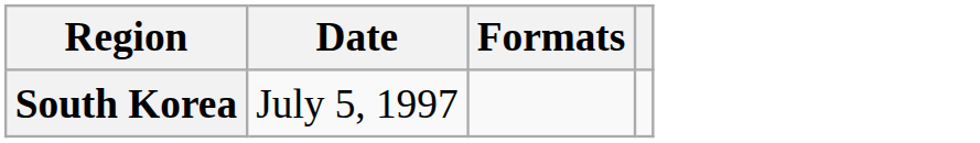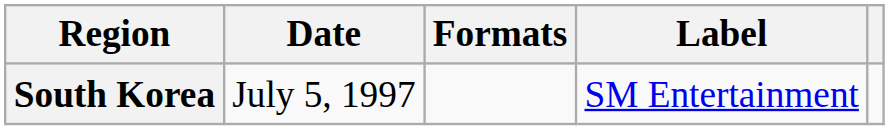+ column: Label | SM Entertainment
